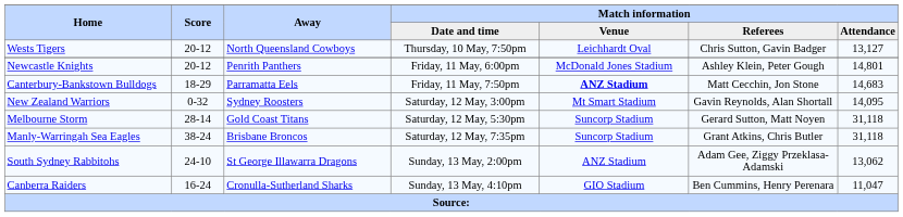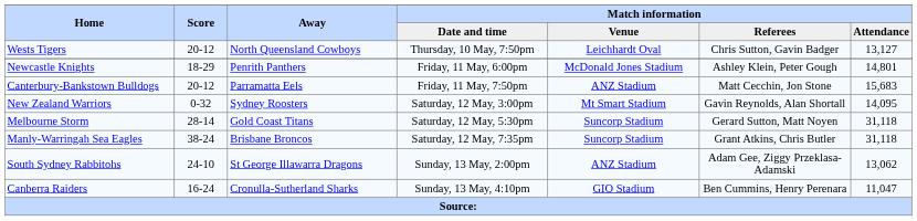Newcastle Knights | Score: 20-12 -> 18-29
Canterbury-Bankstown Bulldogs | Score: 18-29 -> 20-12
Canterbury-Bankstown Bulldogs | Match information / Venue: bold -> normal
Canterbury-Bankstown Bulldogs | Match information / Attendance: 14,683 -> 15,683
